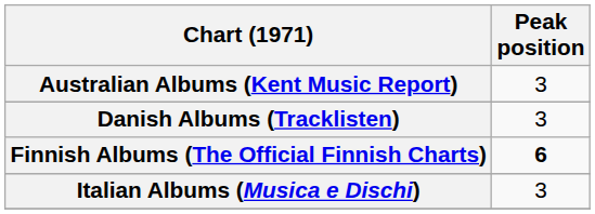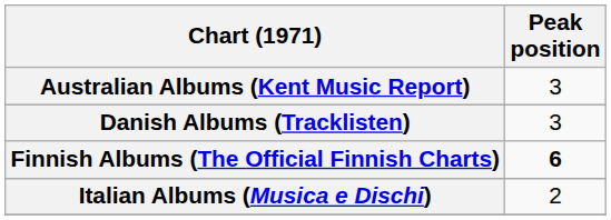Italian Albums (Musica e Dischi) | Peak position: 3 -> 2
